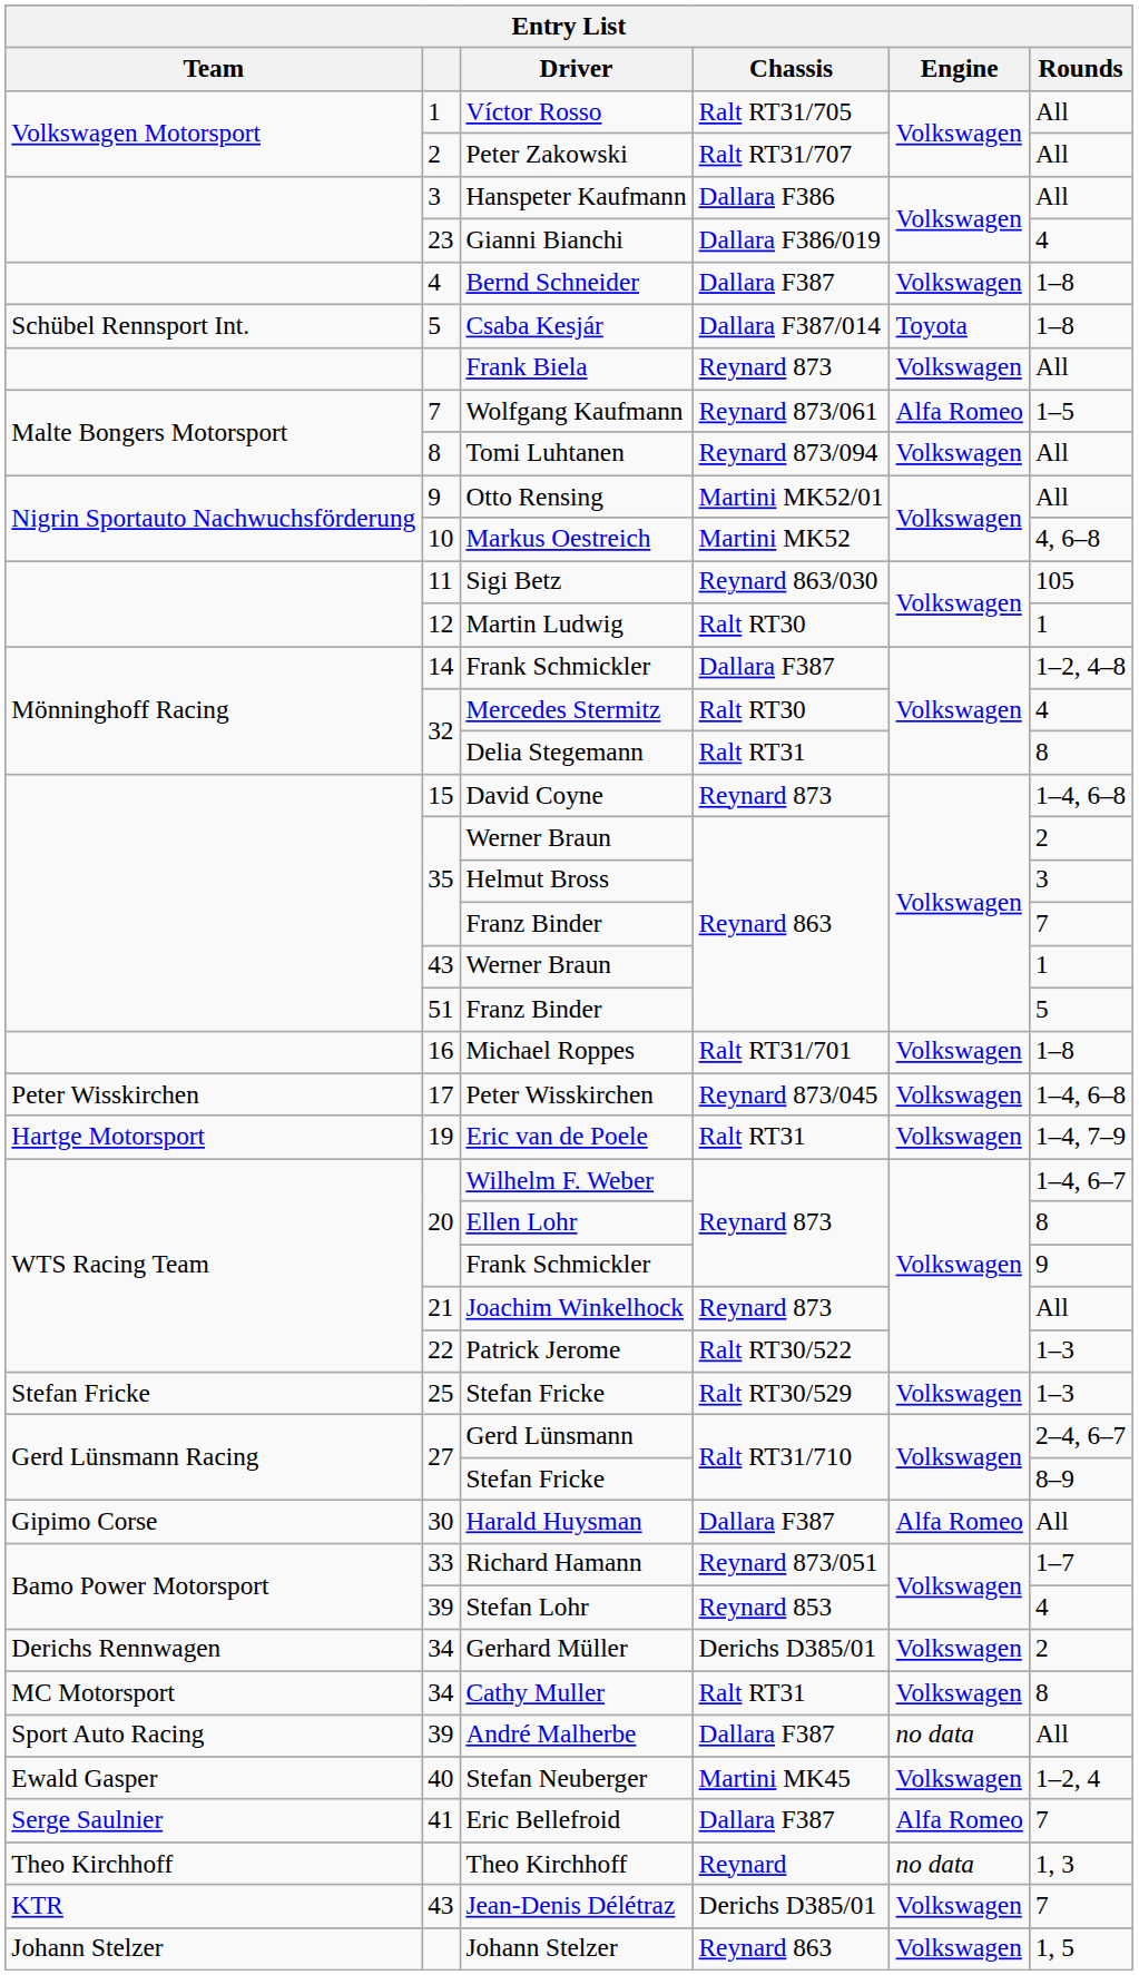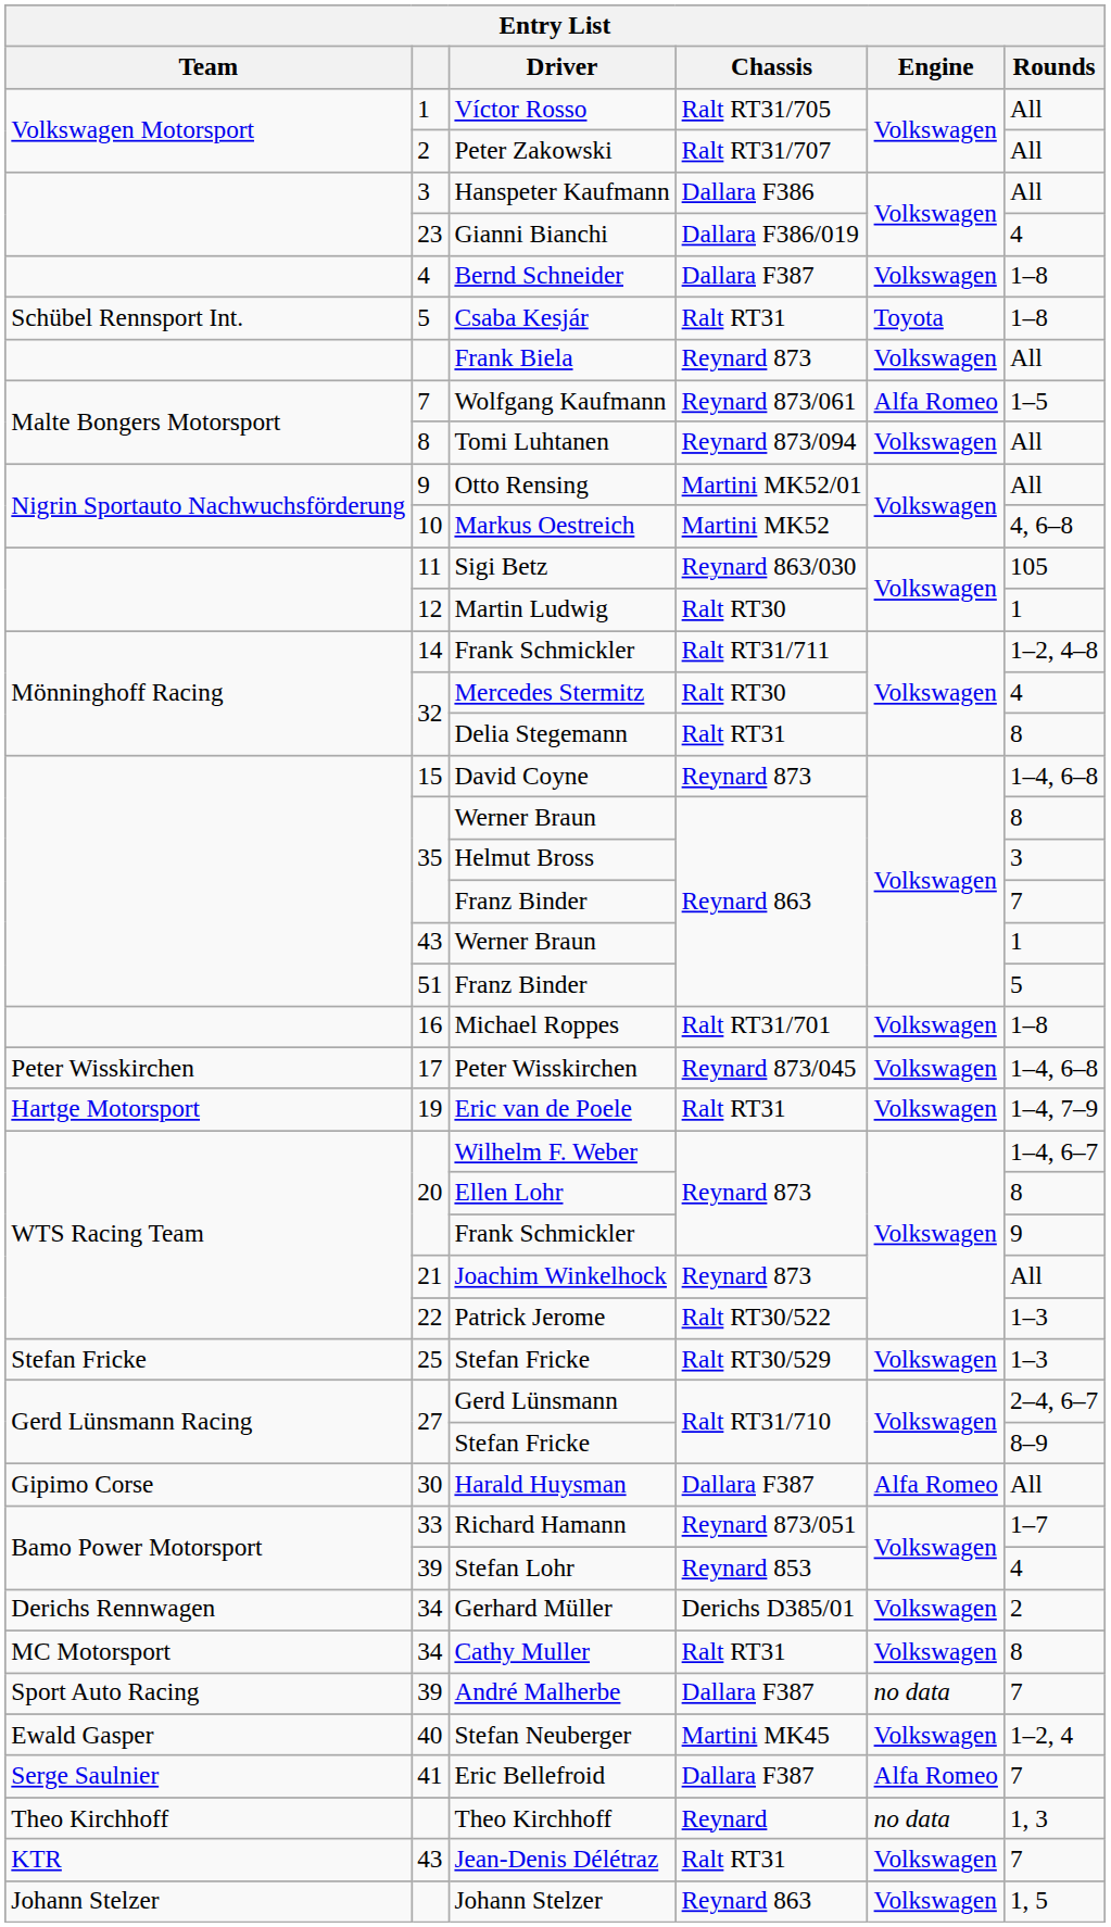Csaba Kesjár | Chassis: Dallara F387/014 -> Ralt RT31
14 / Frank Schmickler | Chassis: Dallara F387 -> Ralt RT31/711
35 / Werner Braun | Rounds: 2 -> 8
André Malherbe | Rounds: All -> 7
Jean-Denis Délétraz | Chassis: Derichs D385/01 -> Ralt RT31
